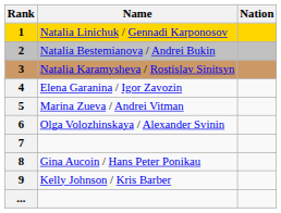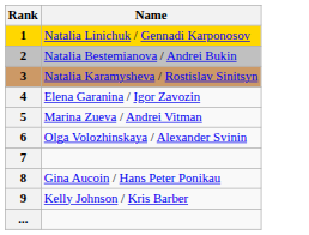- column: Nation
